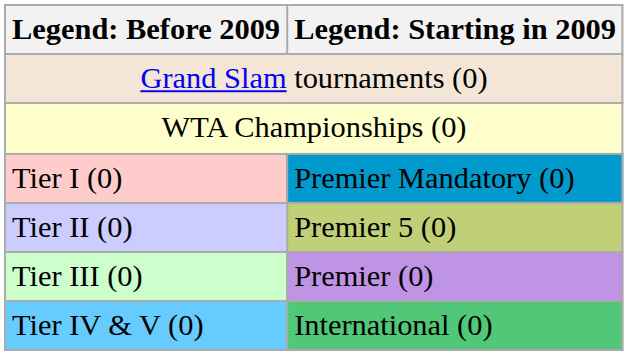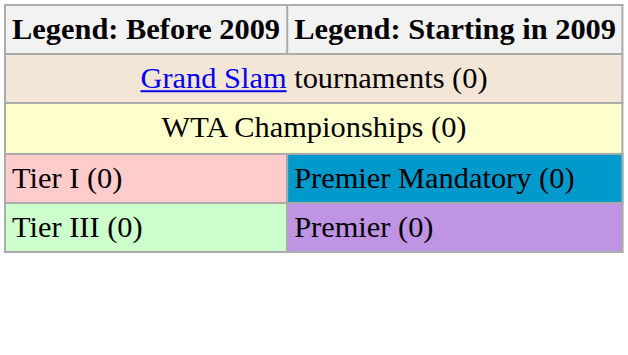- row: Tier II (0) | Premier 5 (0)
- row: Tier IV & V (0) | International (0)
